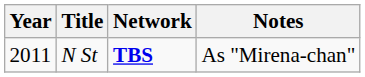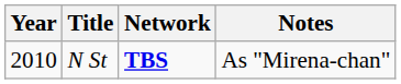N St | Year: 2011 -> 2010
